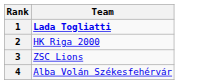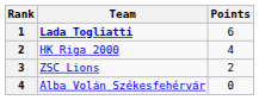+ column: Points | 6 | 4 | 2 | 0
